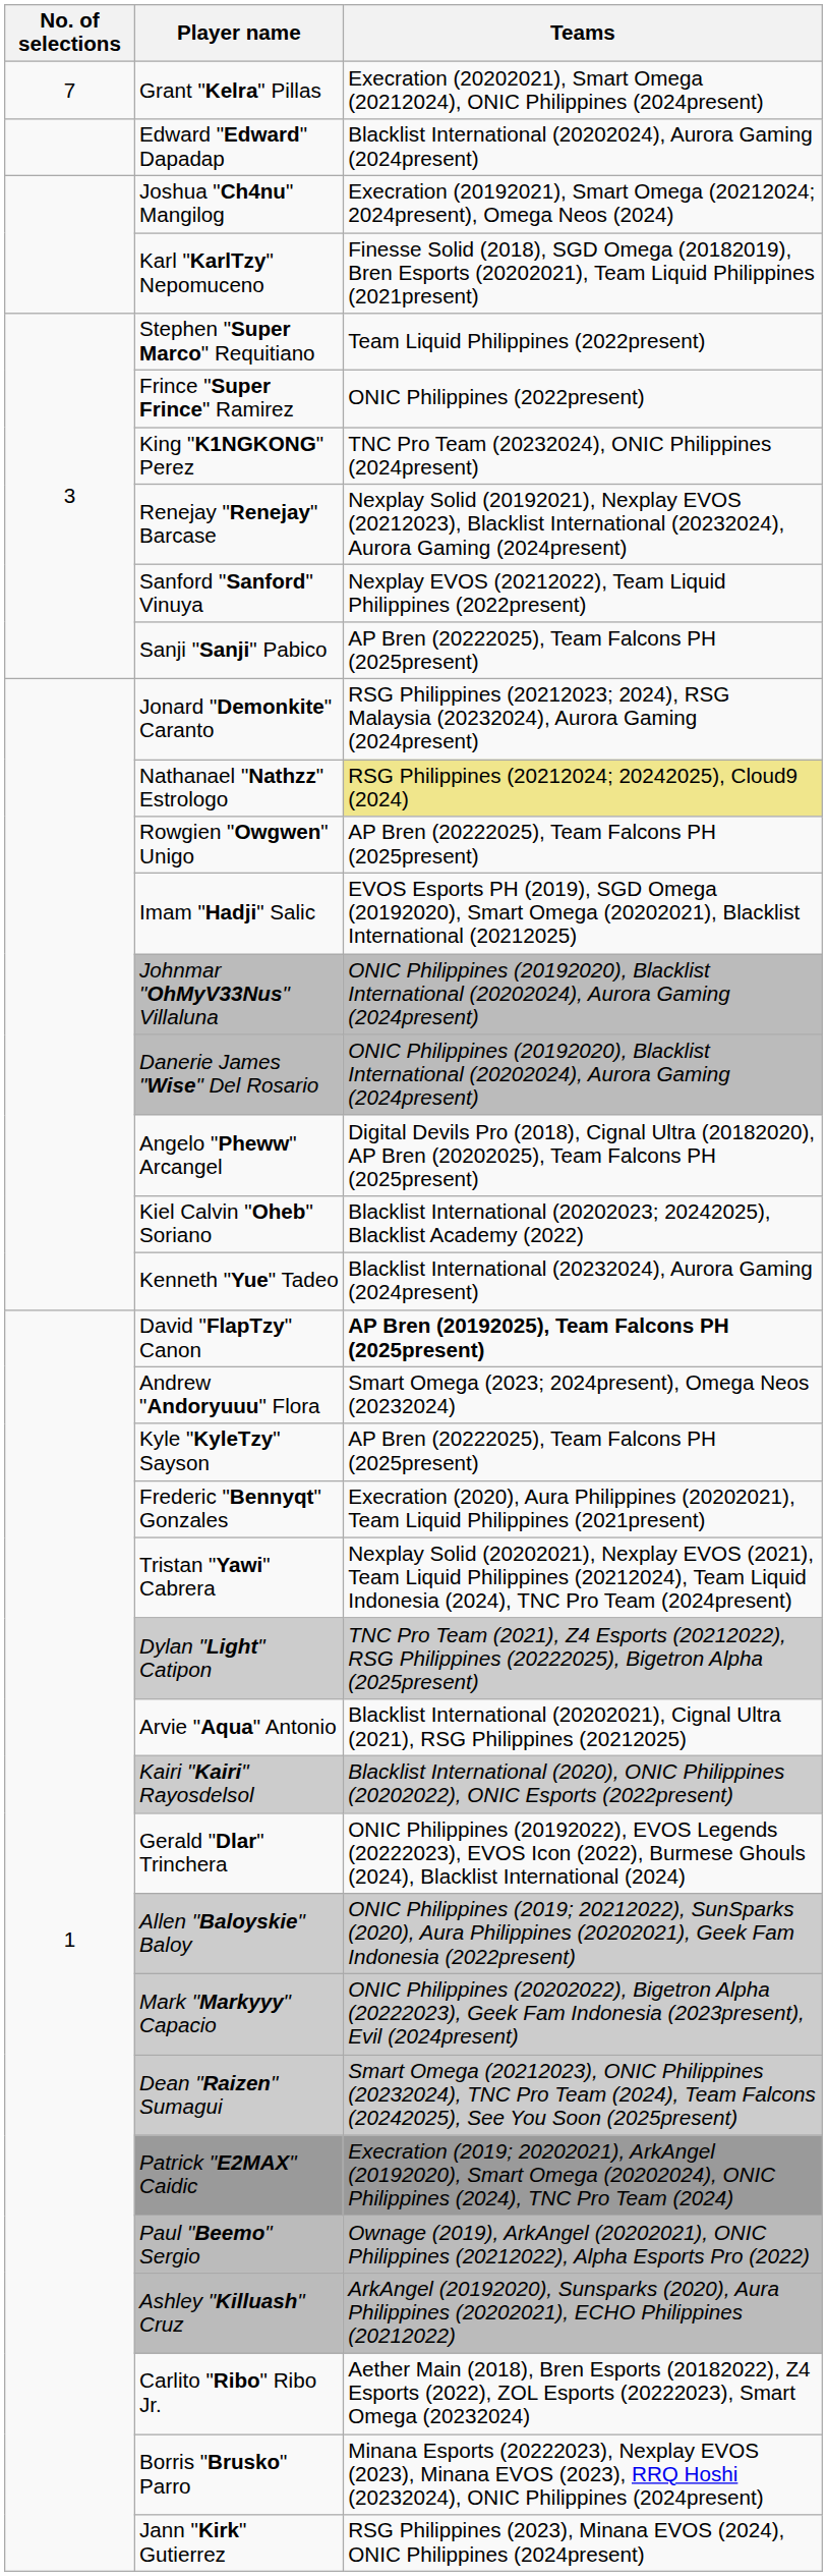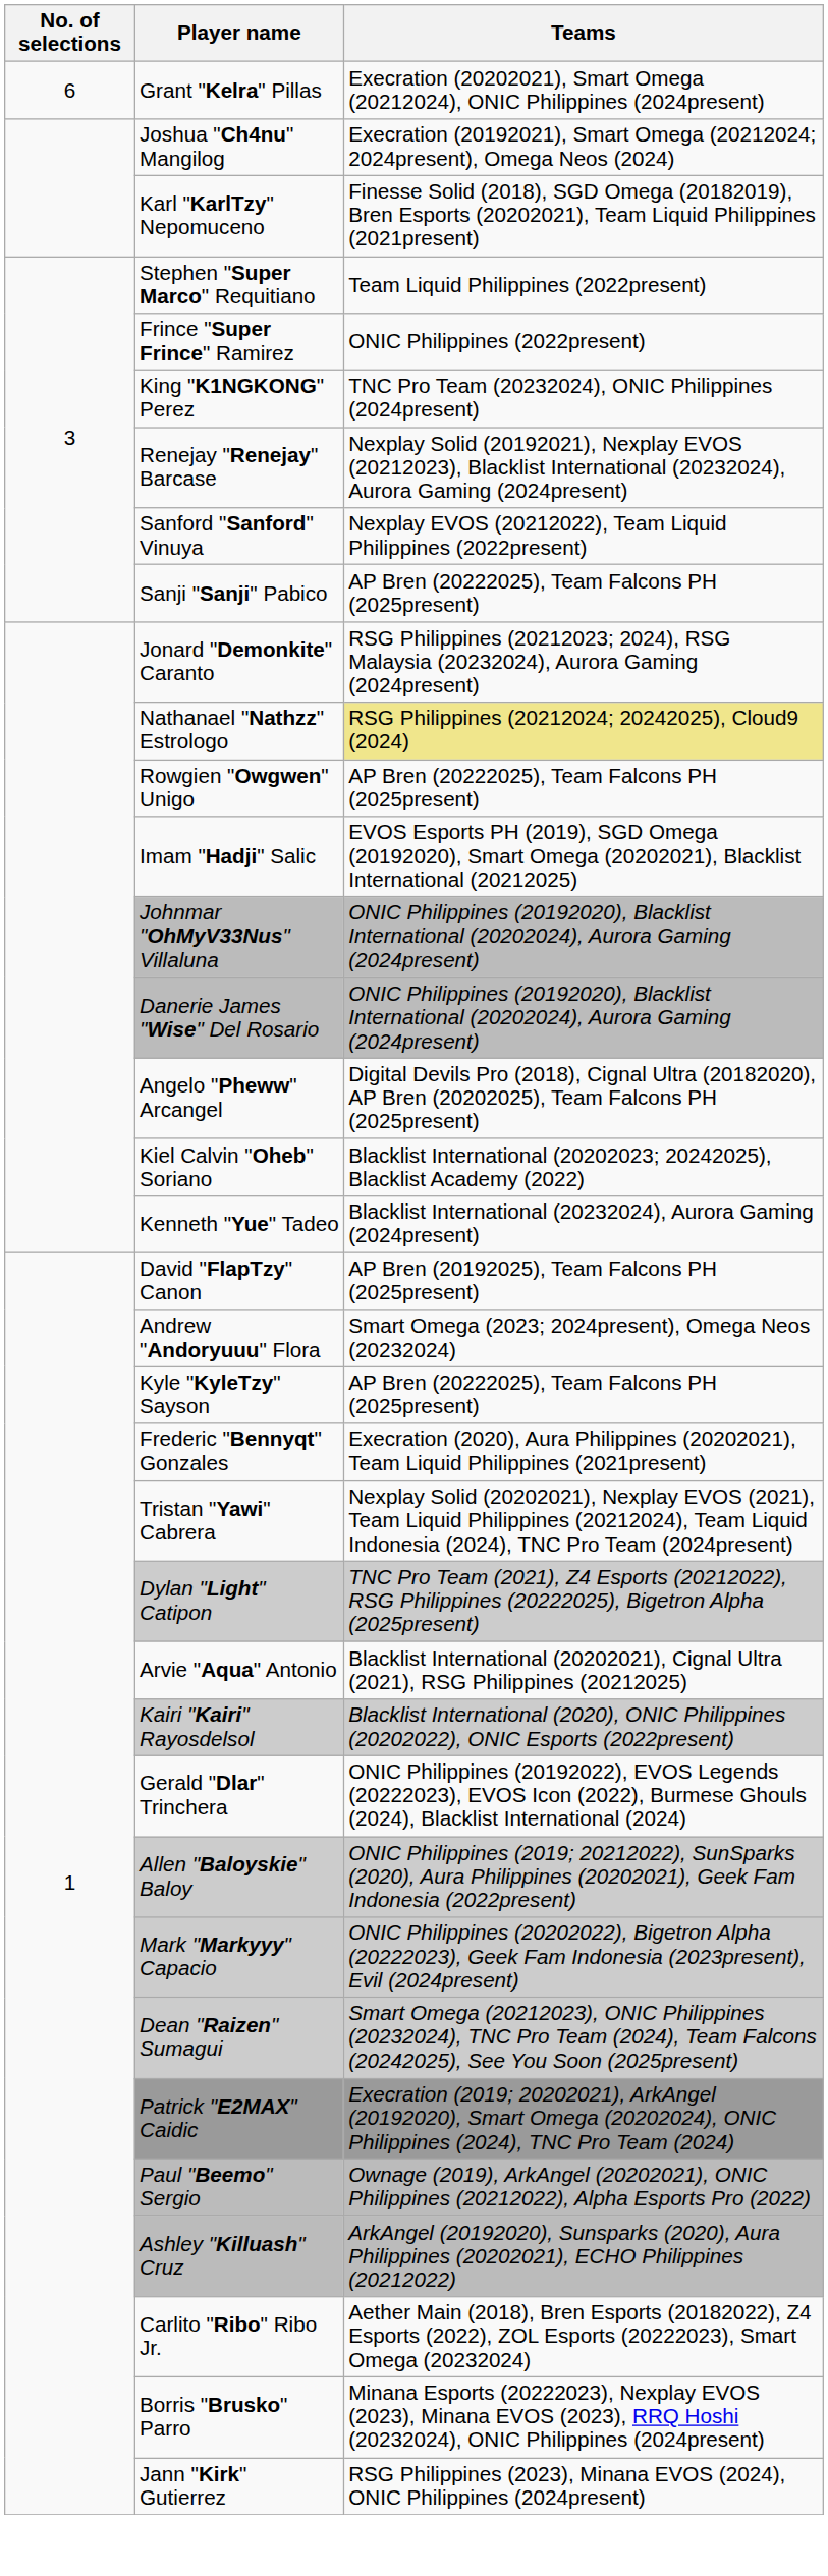Grant "Kelra" Pillas | No. of selections: 7 -> 6
- row: Edward "Edward" Dapadap | Blacklist International (20202024), Aurora Gaming (2024present)
David "FlapTzy" Canon | Teams: bold -> normal
